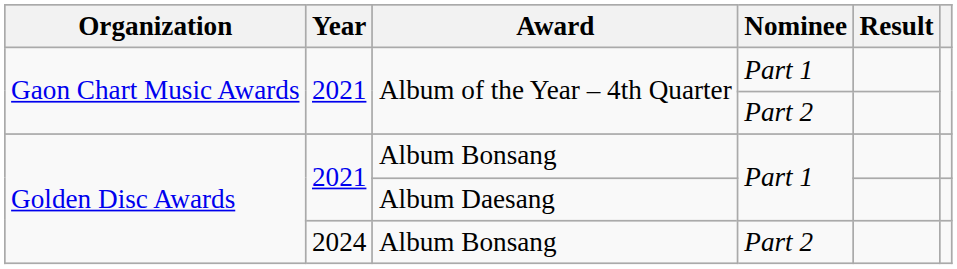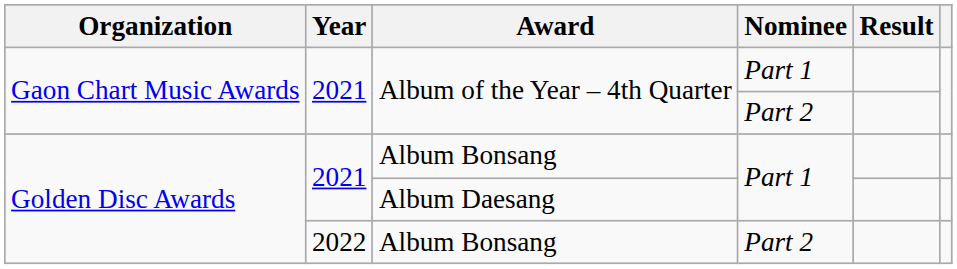Album Bonsang / Part 2 | Year: 2024 -> 2022
